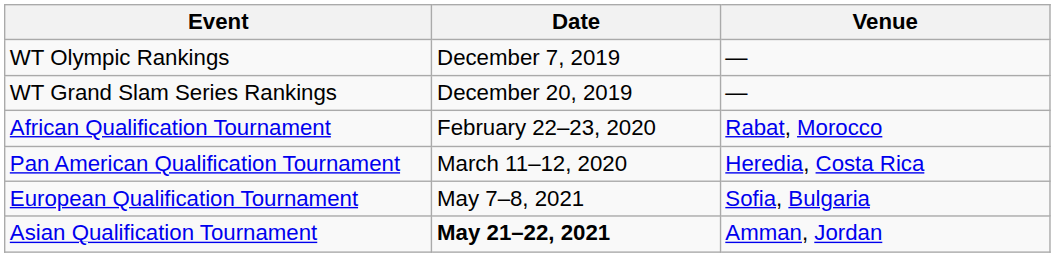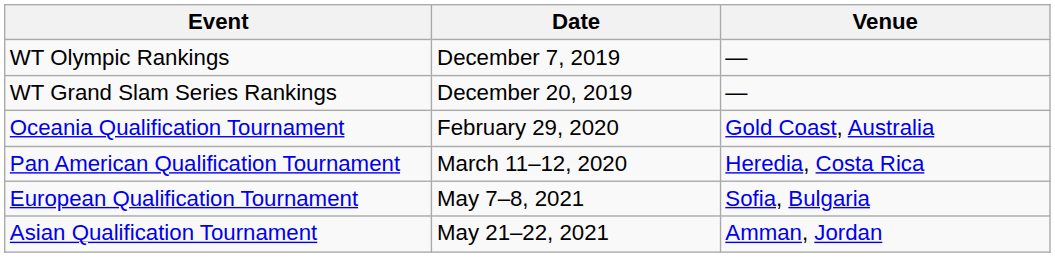- row: African Qualification Tournament | February 22–23, 2020 | Rabat, Morocco
+ row: Oceania Qualification Tournament | February 29, 2020 | Gold Coast, Australia
Asian Qualification Tournament | Date: bold -> normal
